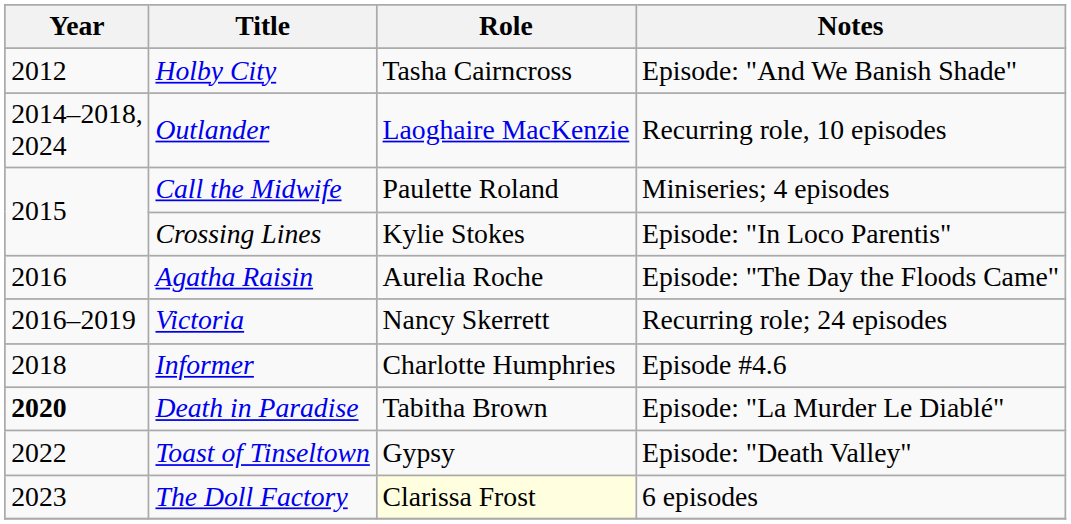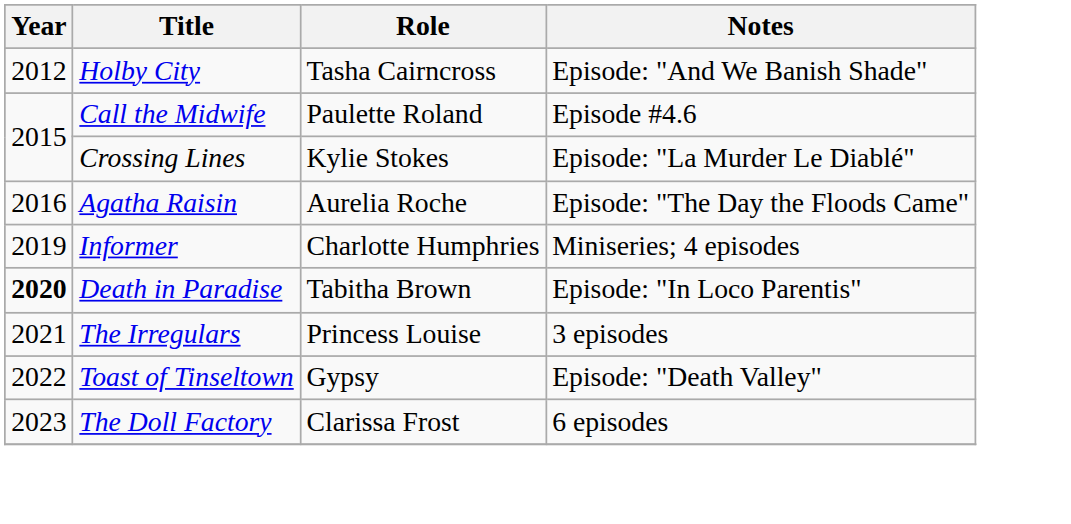- row: 2014–2018, 2024 | Outlander | Laoghaire MacKenzie | Recurring role, 10 episodes
Call the Midwife | Notes: Miniseries; 4 episodes -> Episode #4.6
Crossing Lines | Notes: Episode: "In Loco Parentis" -> Episode: "La Murder Le Diablé"
- row: 2016–2019 | Victoria | Nancy Skerrett | Recurring role; 24 episodes
Informer | Year: 2018 -> 2019
Informer | Notes: Episode #4.6 -> Miniseries; 4 episodes
Death in Paradise | Notes: Episode: "La Murder Le Diablé" -> Episode: "In Loco Parentis"
+ row: 2021 | The Irregulars | Princess Louise | 3 episodes
The Doll Factory | Role: lightyellow background -> no background
